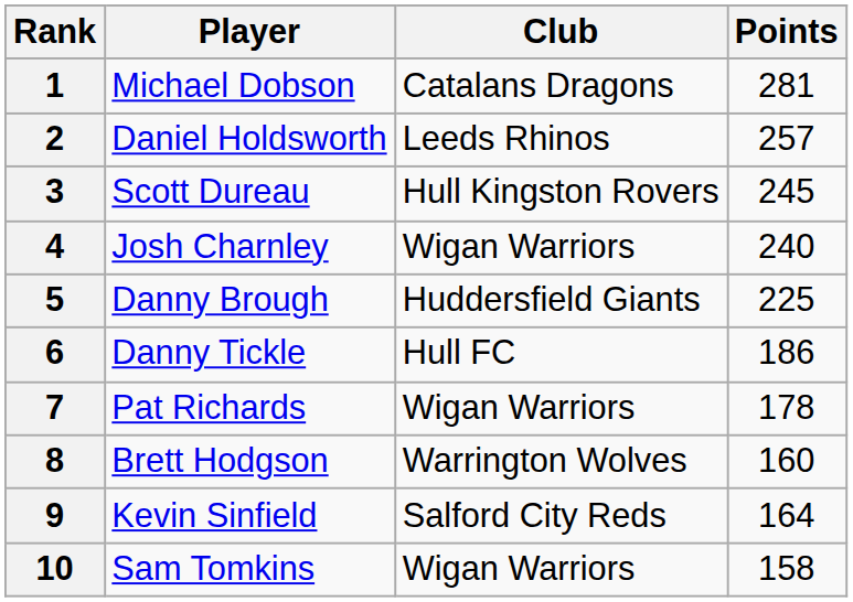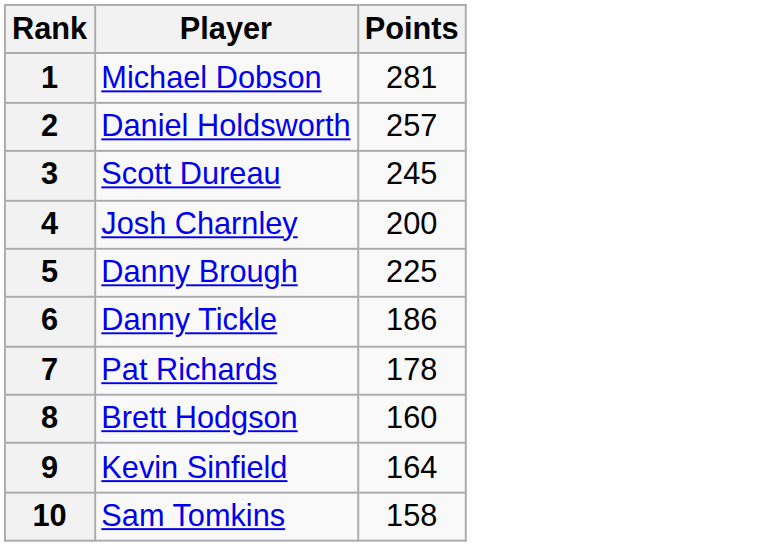- column: Club | Catalans Dragons | Leeds Rhinos | Hull Kingston Rovers | Wigan Warriors | Huddersfield Giants | Hull FC | Wigan Warriors | Warrington Wolves | Salford City Reds | Wigan Warriors
4 | Points: 240 -> 200
